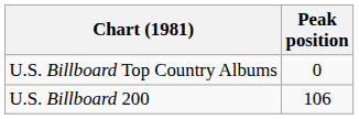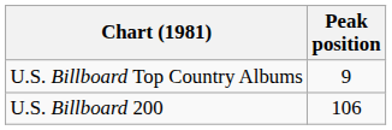U.S. Billboard Top Country Albums | Peak position: 0 -> 9
